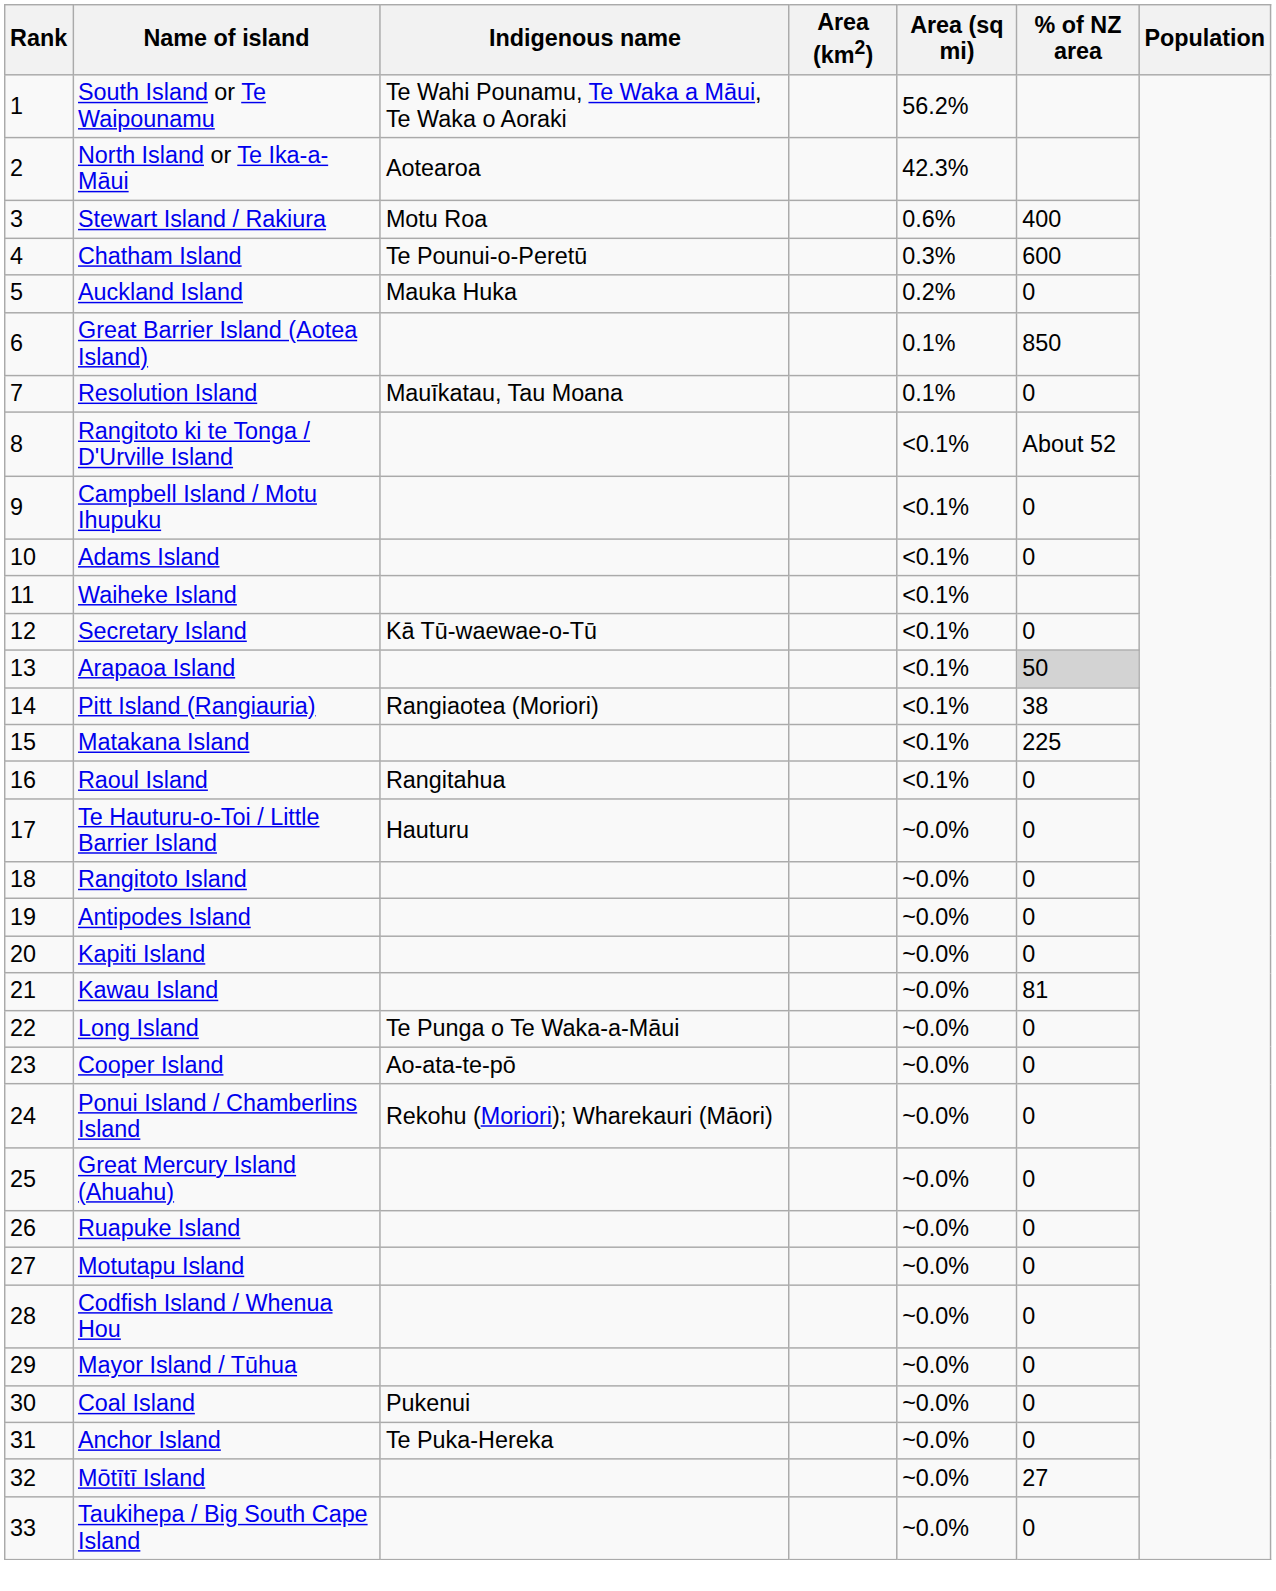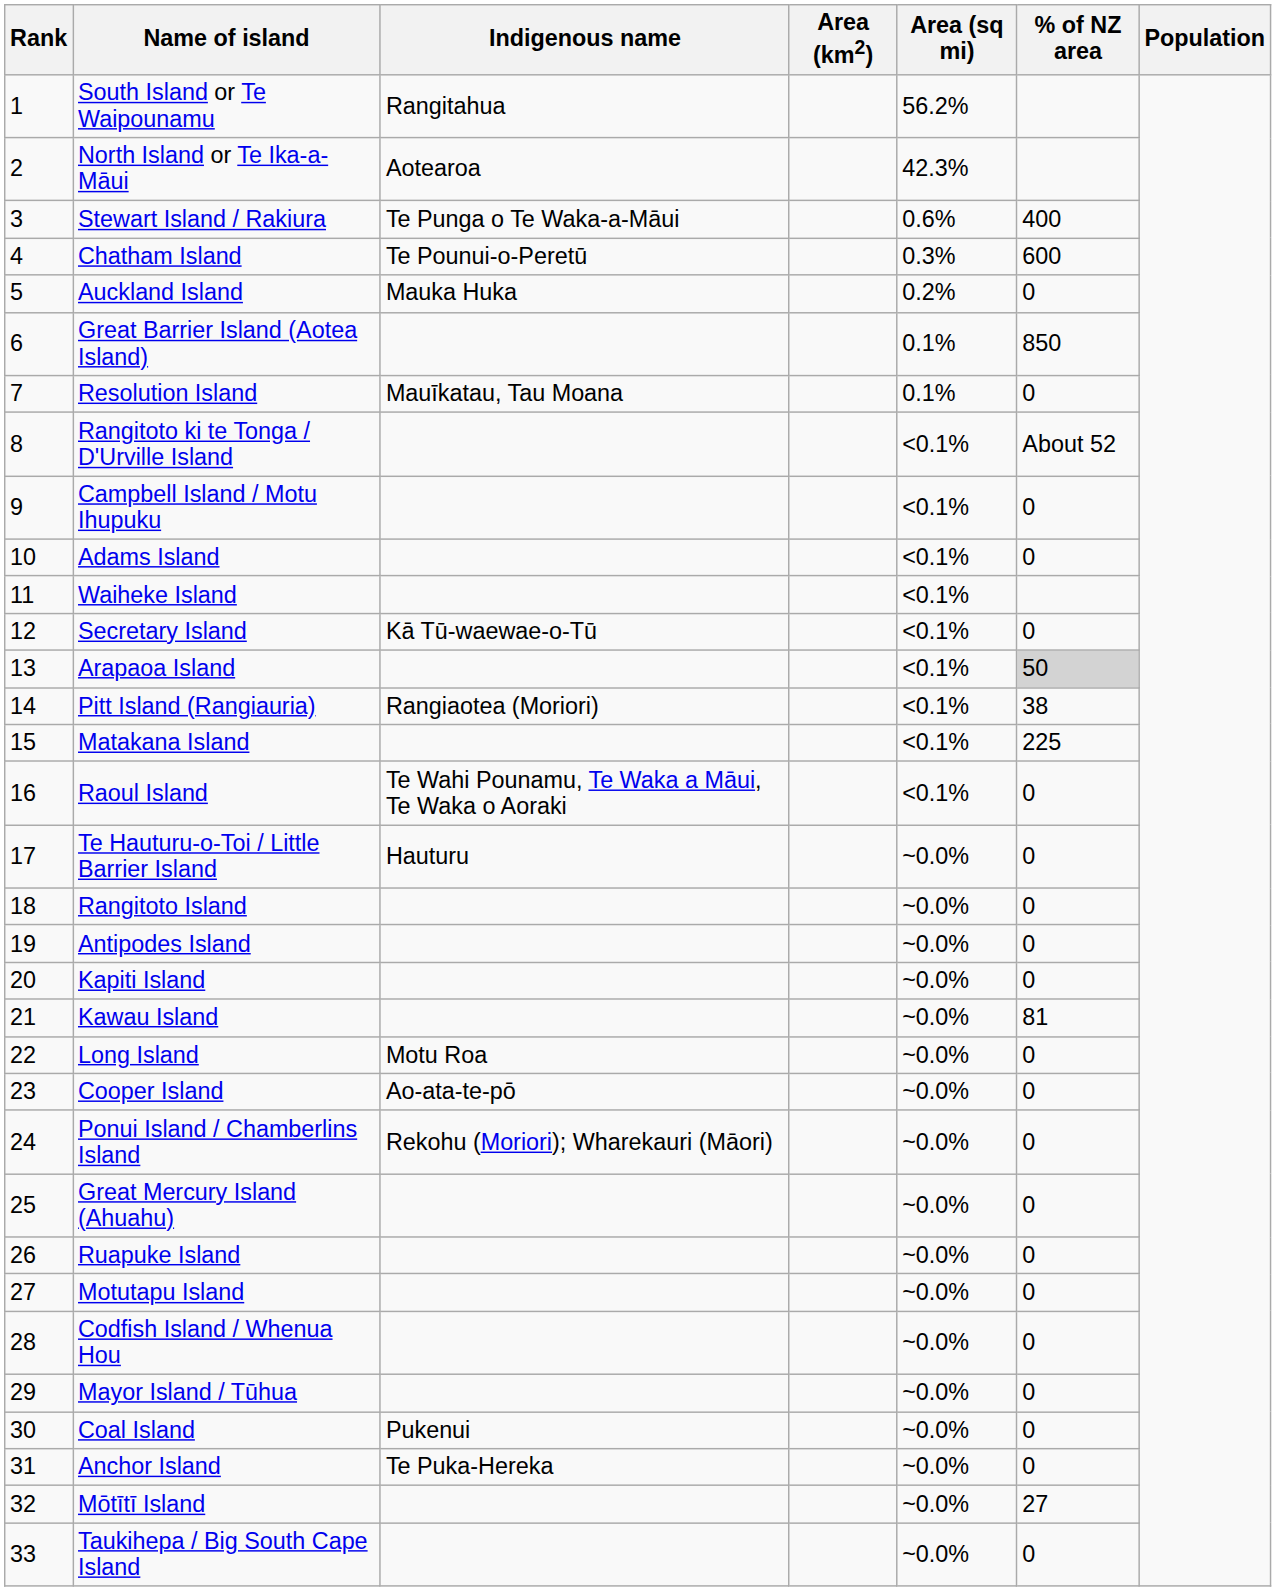South Island or Te Waipounamu | Indigenous name: Te Wahi Pounamu, Te Waka a Māui, Te Waka o Aoraki -> Rangitahua
Stewart Island / Rakiura | Indigenous name: Motu Roa -> Te Punga o Te Waka-a-Māui
Raoul Island | Indigenous name: Rangitahua -> Te Wahi Pounamu, Te Waka a Māui, Te Waka o Aoraki
Long Island | Indigenous name: Te Punga o Te Waka-a-Māui -> Motu Roa
